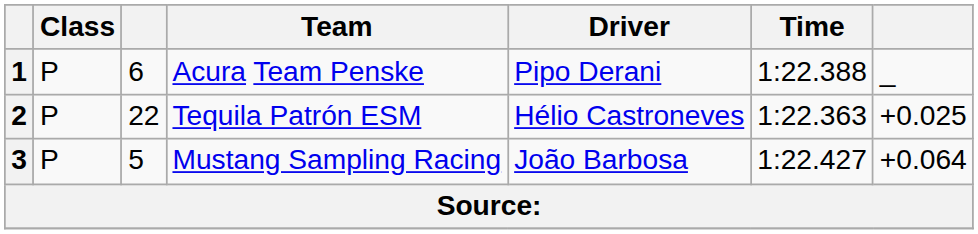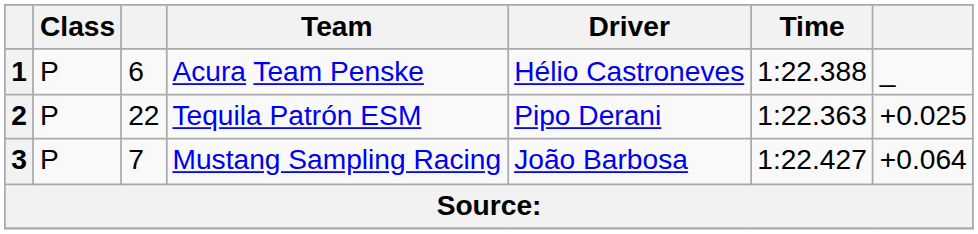1 | Driver: Pipo Derani -> Hélio Castroneves
2 | Driver: Hélio Castroneves -> Pipo Derani
3 | column 3: 5 -> 7
